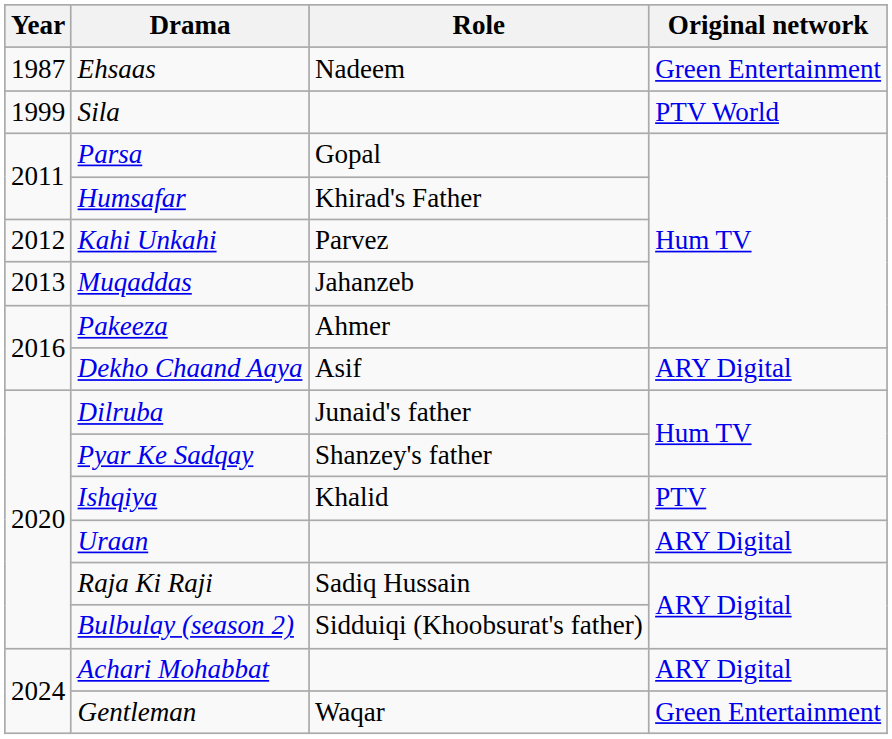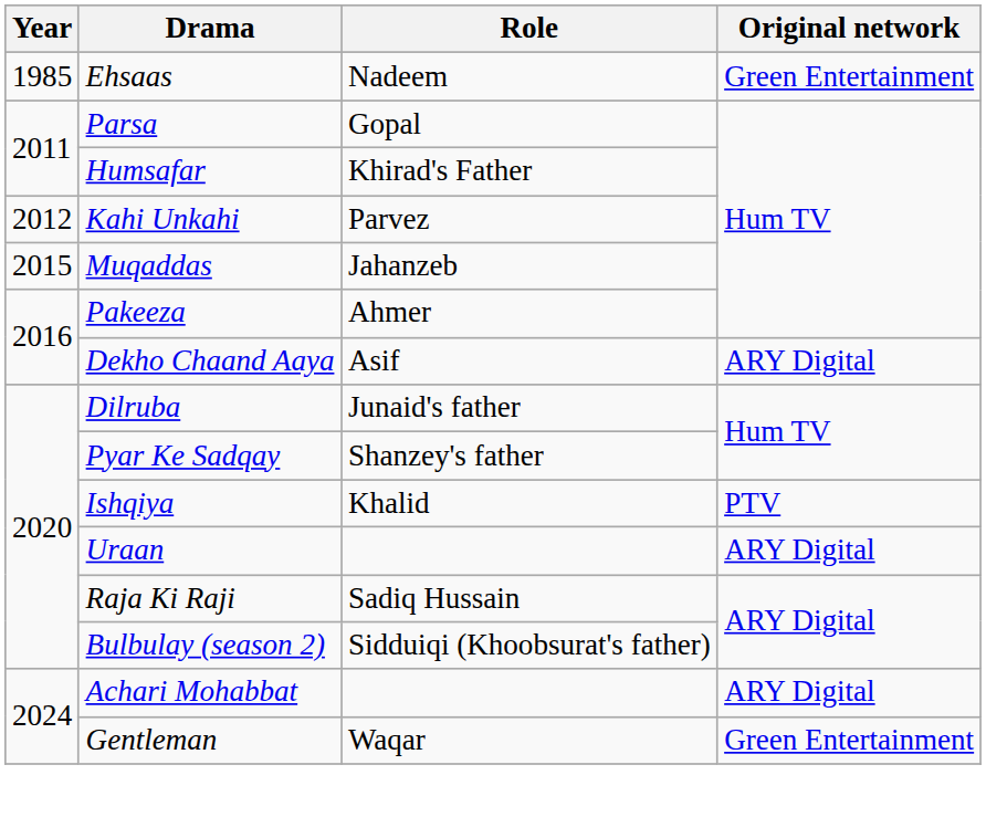Ehsaas | Year: 1987 -> 1985
- row: 1999 | Sila | PTV World
Muqaddas | Year: 2013 -> 2015
